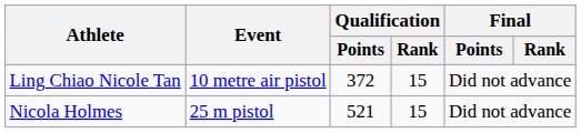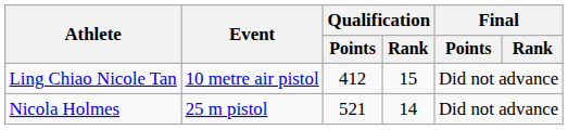Ling Chiao Nicole Tan | Qualification / Points: 372 -> 412
Nicola Holmes | Qualification / Rank: 15 -> 14
